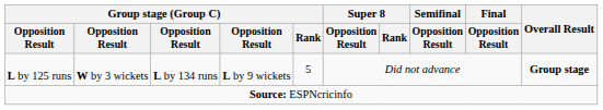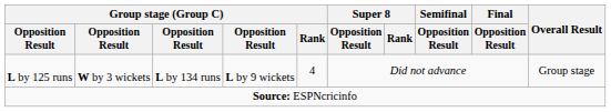L by 125 runs | Group stage (Group C) / Rank: 5 -> 4
L by 125 runs | Overall Result: bold -> normal
